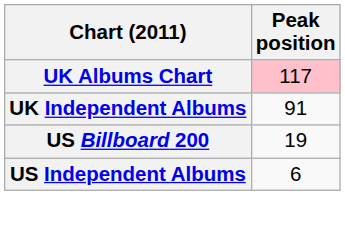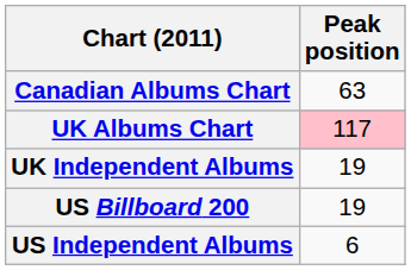+ row: Canadian Albums Chart | 63
UK Independent Albums | Peak position: 91 -> 19
